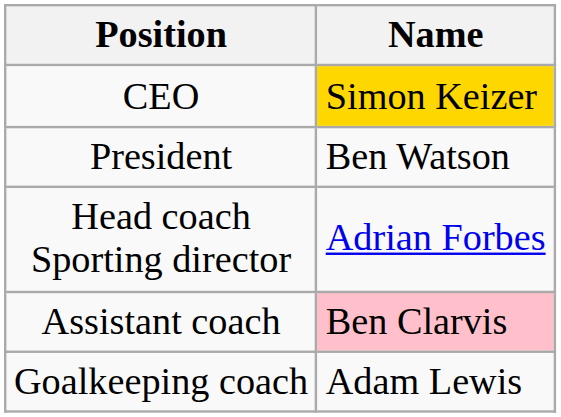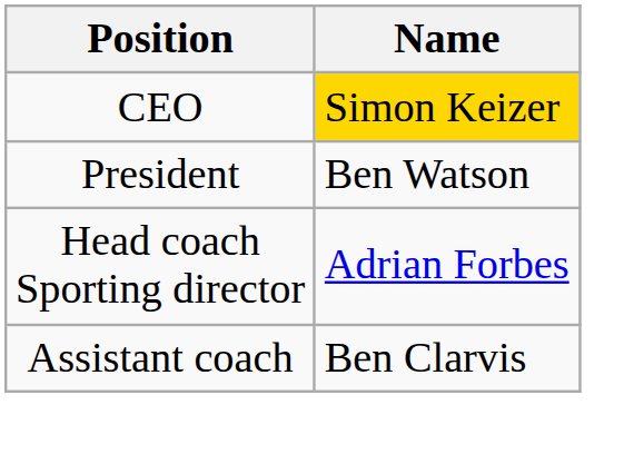Assistant coach | Name: pink background -> no background
- row: Goalkeeping coach | Adam Lewis
